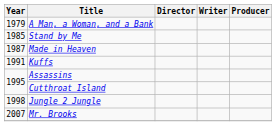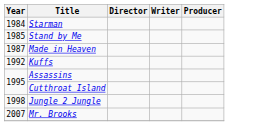- row: 1979 | A Man, a Woman, and a Bank
+ row: 1984 | Starman
Kuffs | Year: 1991 -> 1992
